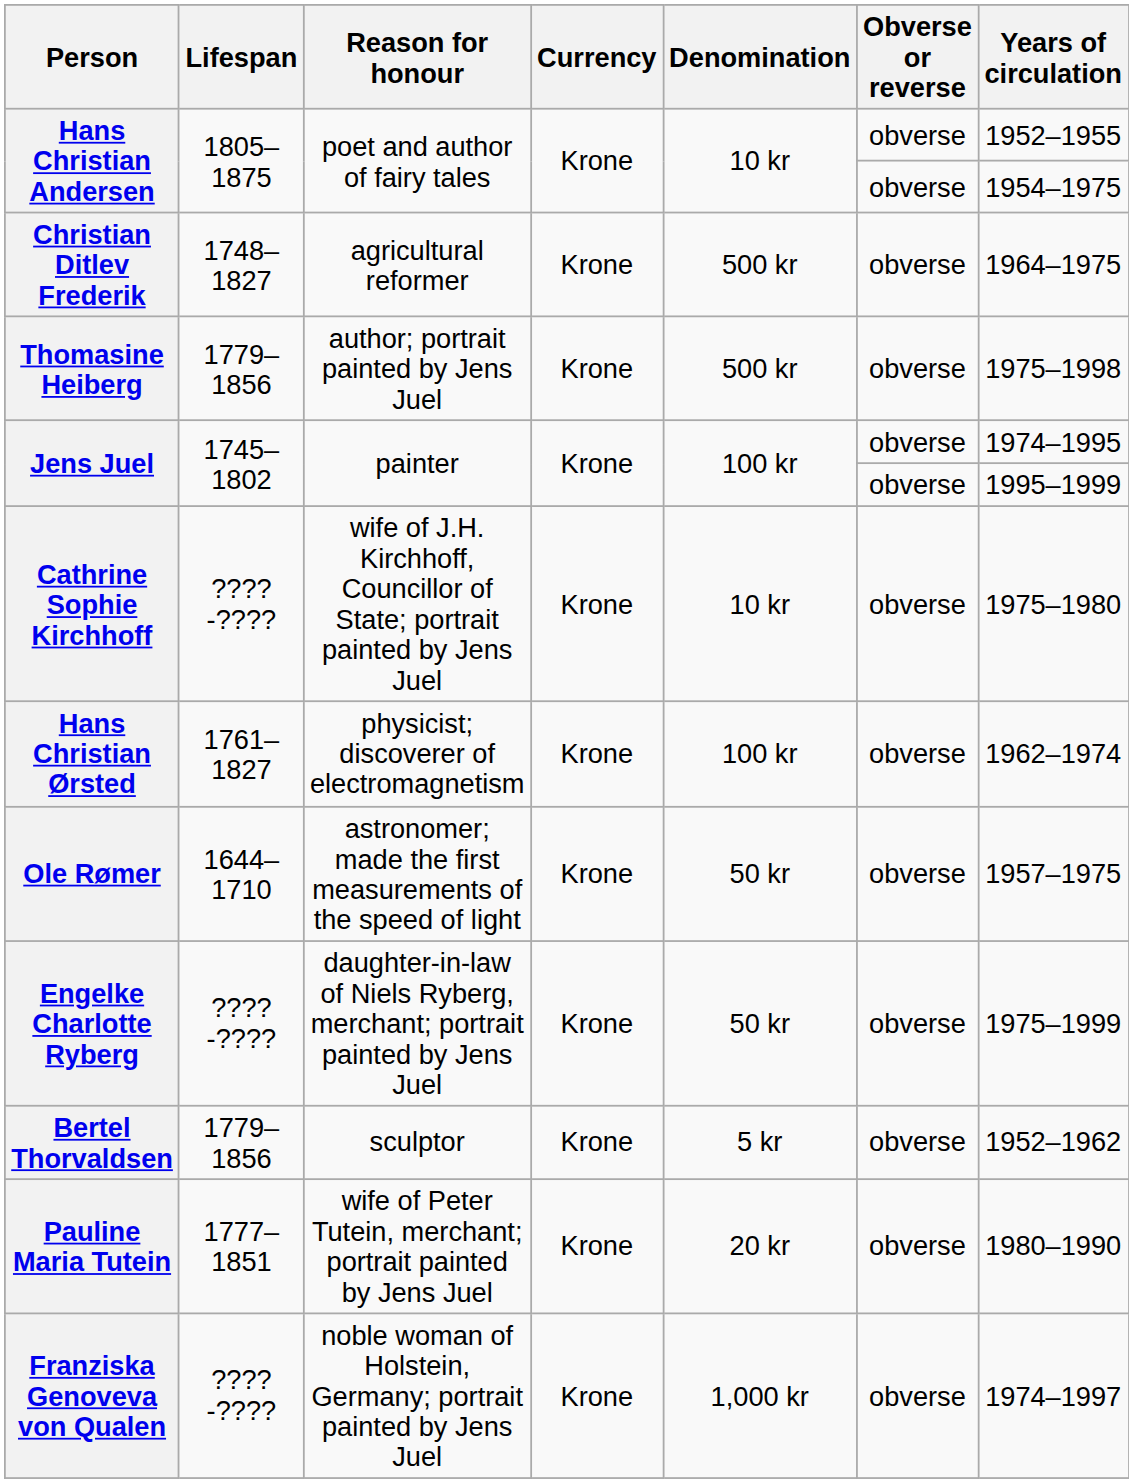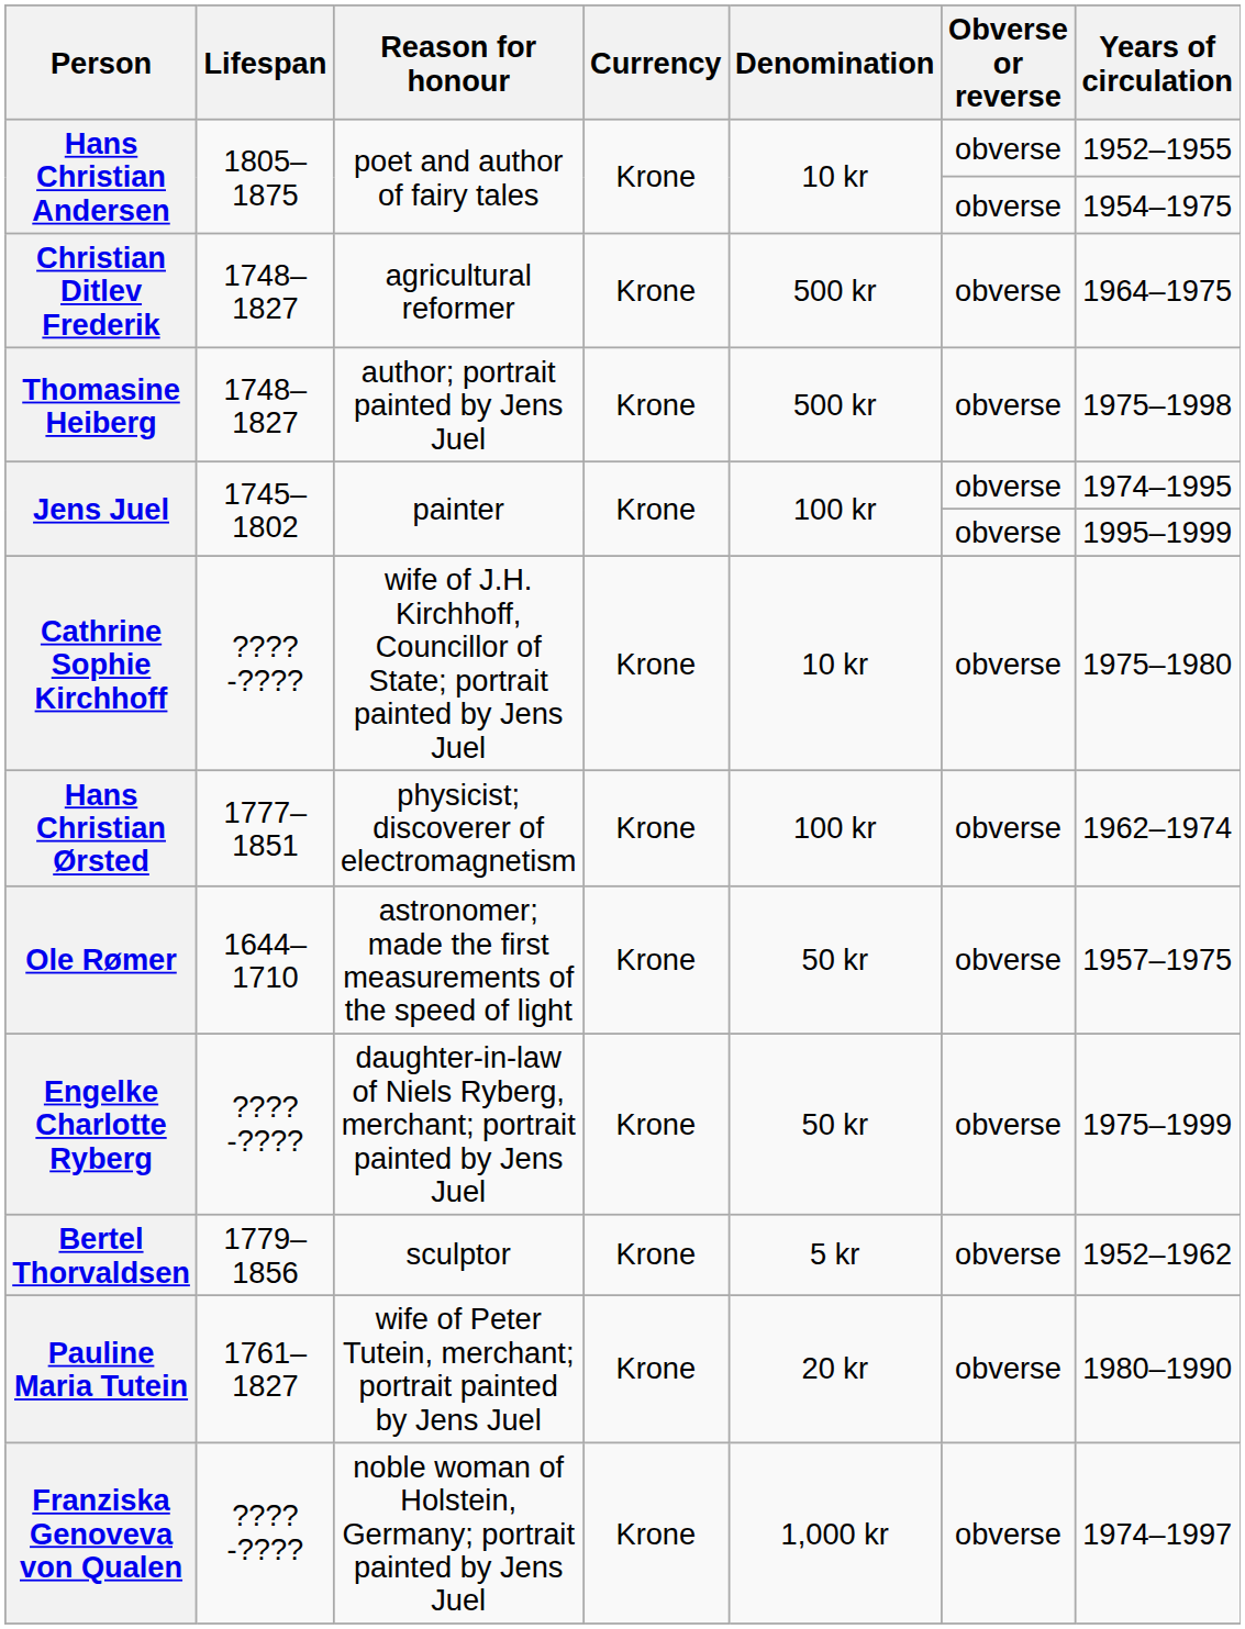Thomasine Heiberg | Lifespan: 1779–1856 -> 1748–1827
Hans Christian Ørsted | Lifespan: 1761–1827 -> 1777–1851
Pauline Maria Tutein | Lifespan: 1777–1851 -> 1761–1827
